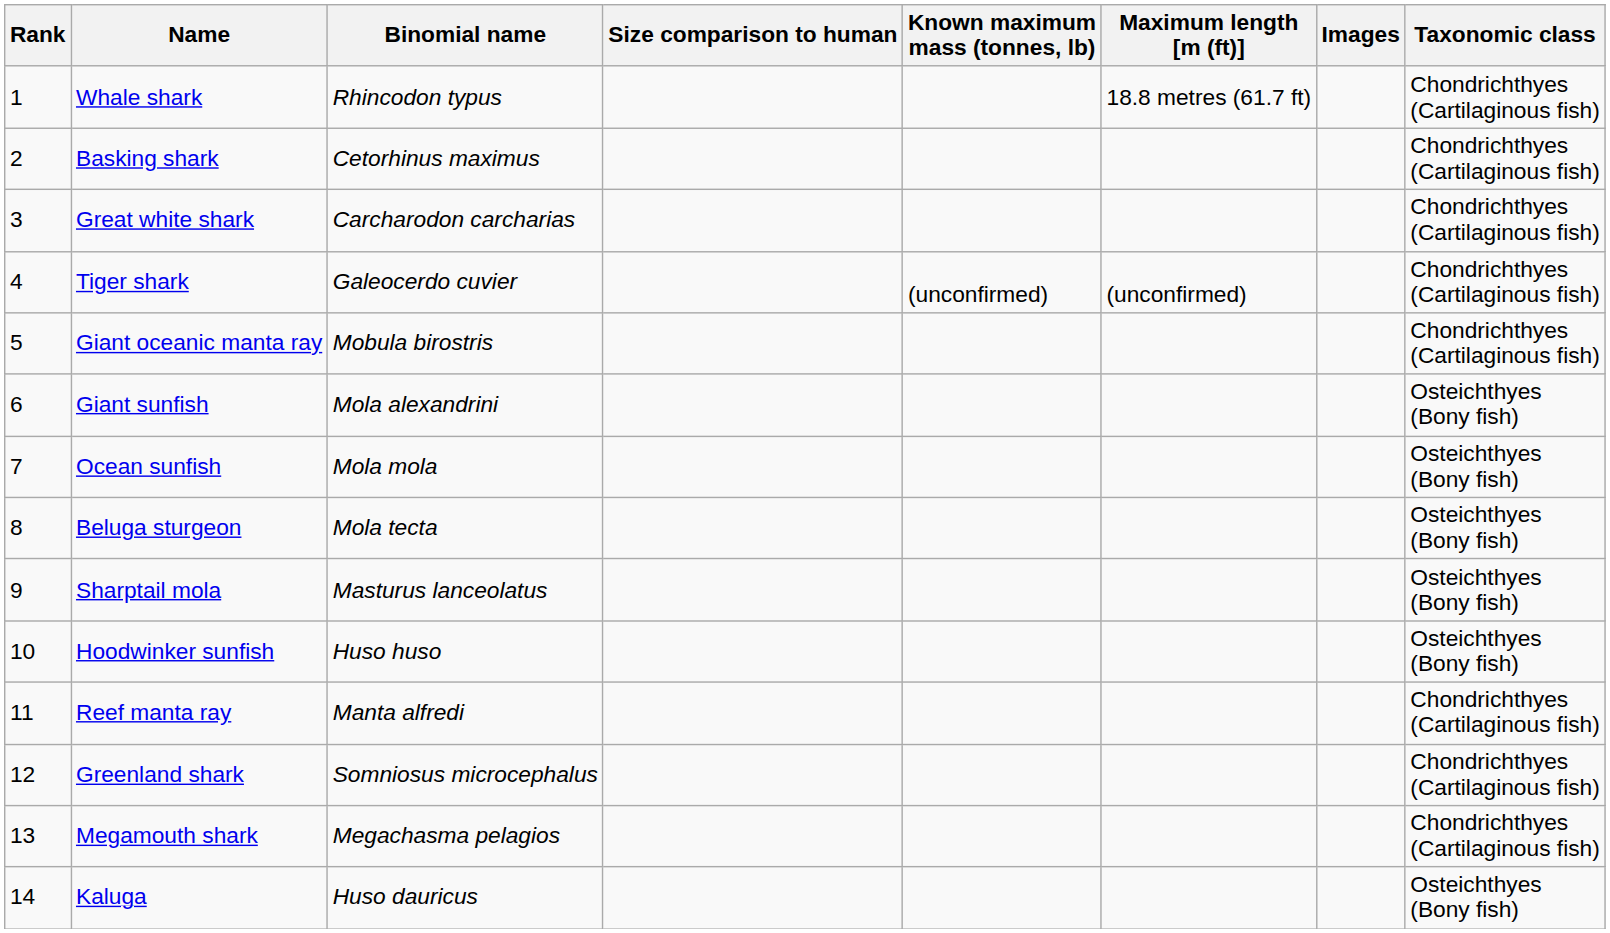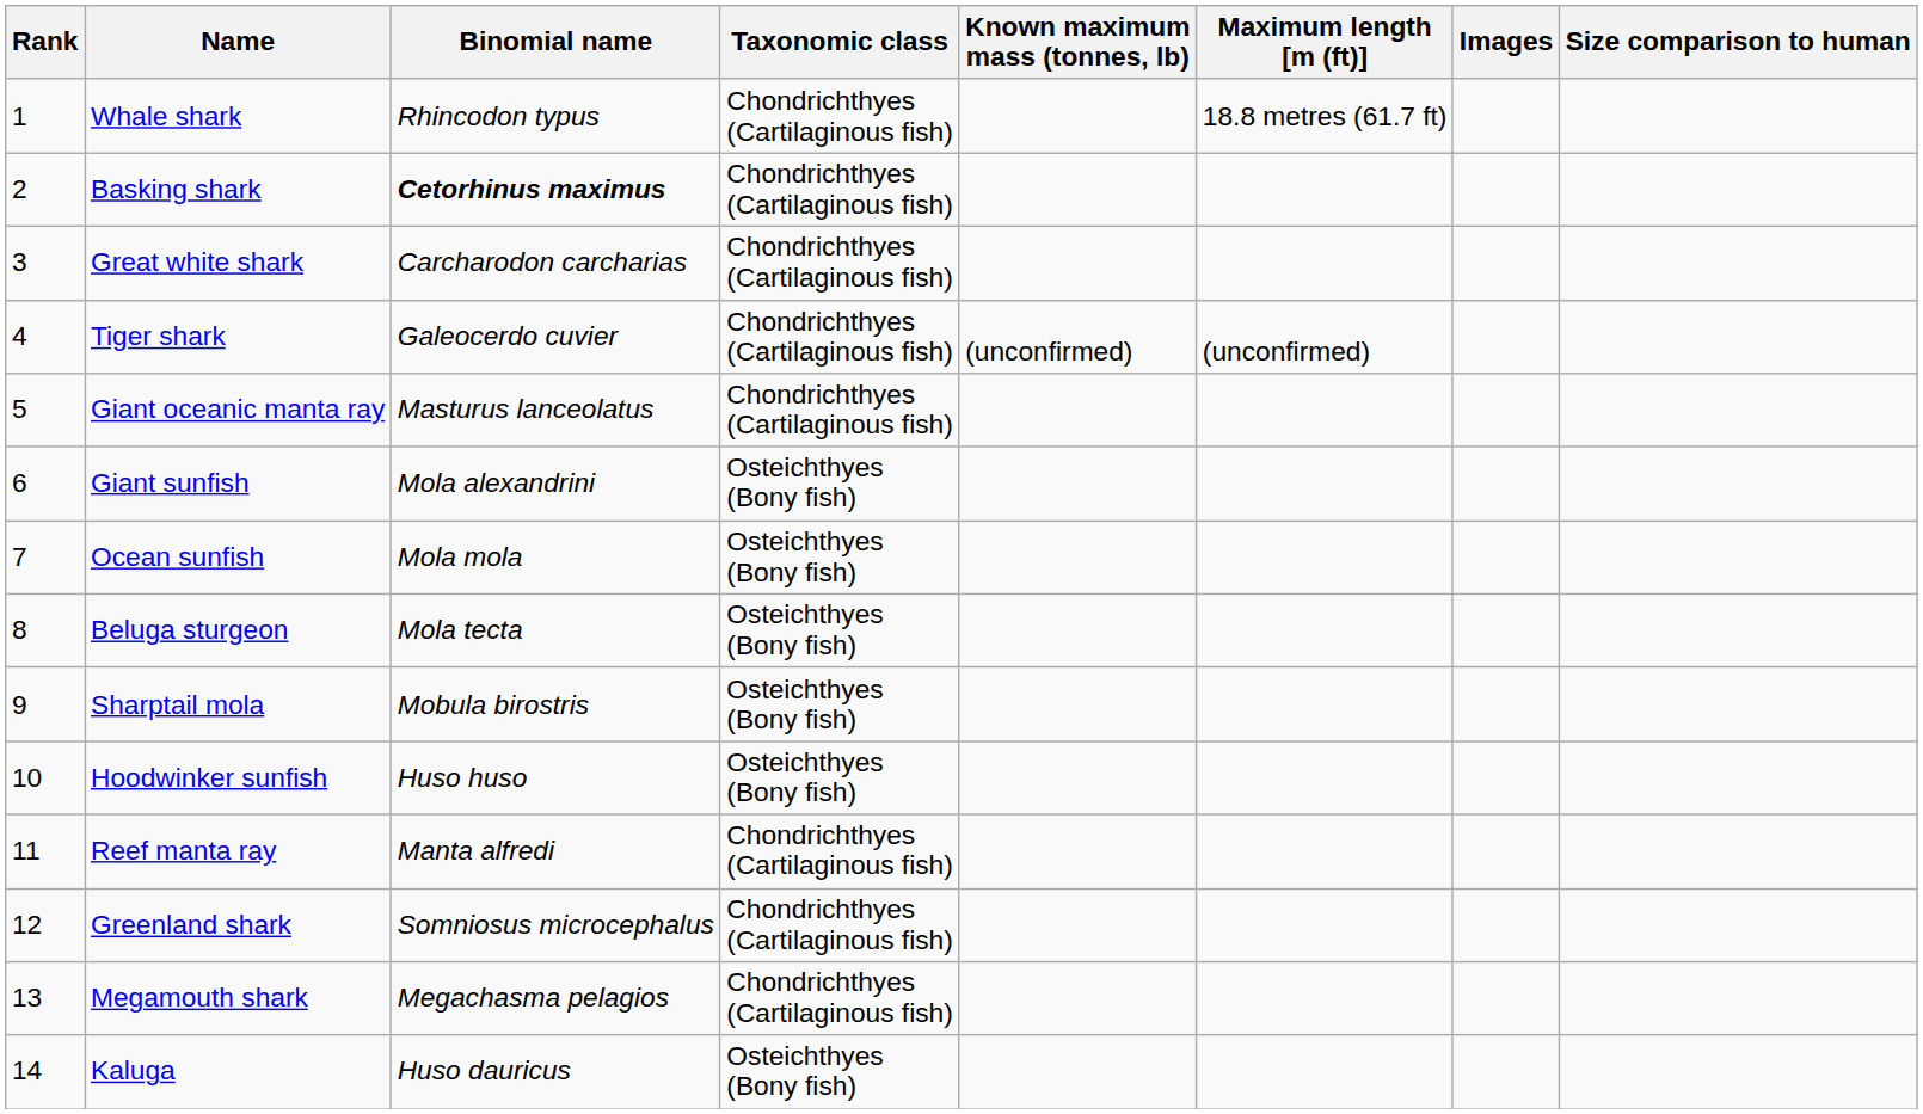columns swapped: Taxonomic class <-> Size comparison to human
Basking shark | Binomial name: normal -> bold
Giant oceanic manta ray | Binomial name: Mobula birostris -> Masturus lanceolatus
Sharptail mola | Binomial name: Masturus lanceolatus -> Mobula birostris
